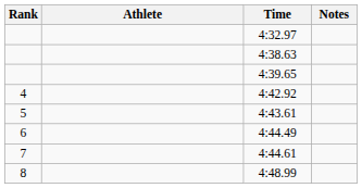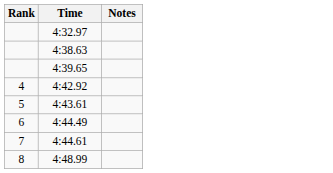- column: Athlete
